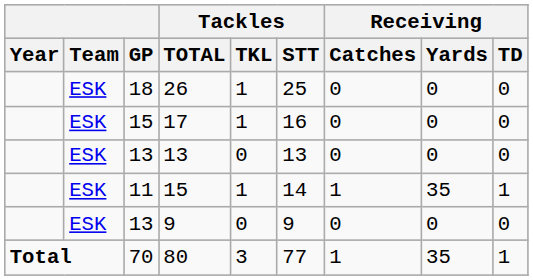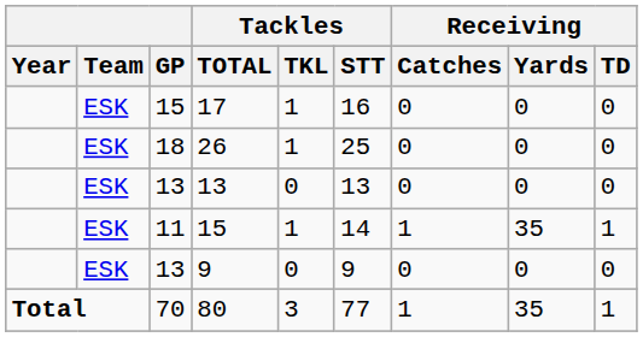rows swapped: 17 <-> 26
